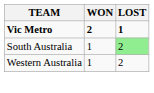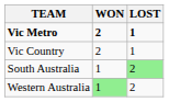+ row: Vic Country | 2 | 1
Western Australia | WON: no background -> lightgreen background
